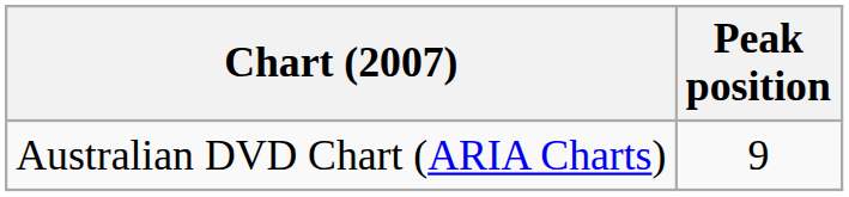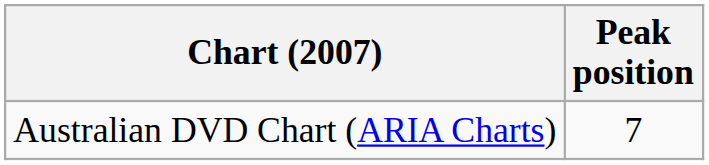Australian DVD Chart (ARIA Charts) | Peak position: 9 -> 7
